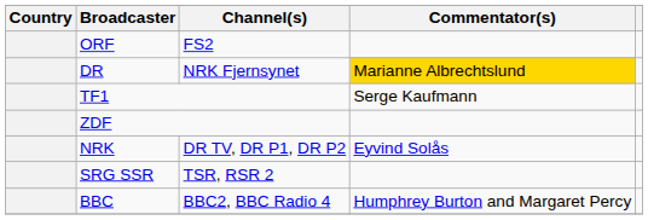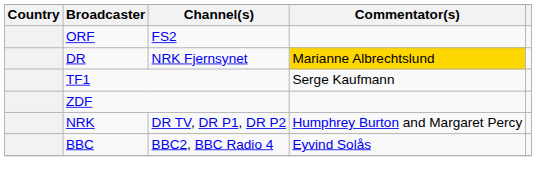NRK | Commentator(s): Eyvind Solås -> Humphrey Burton and Margaret Percy
- row: SRG SSR | TSR, RSR 2
BBC | Commentator(s): Humphrey Burton and Margaret Percy -> Eyvind Solås
